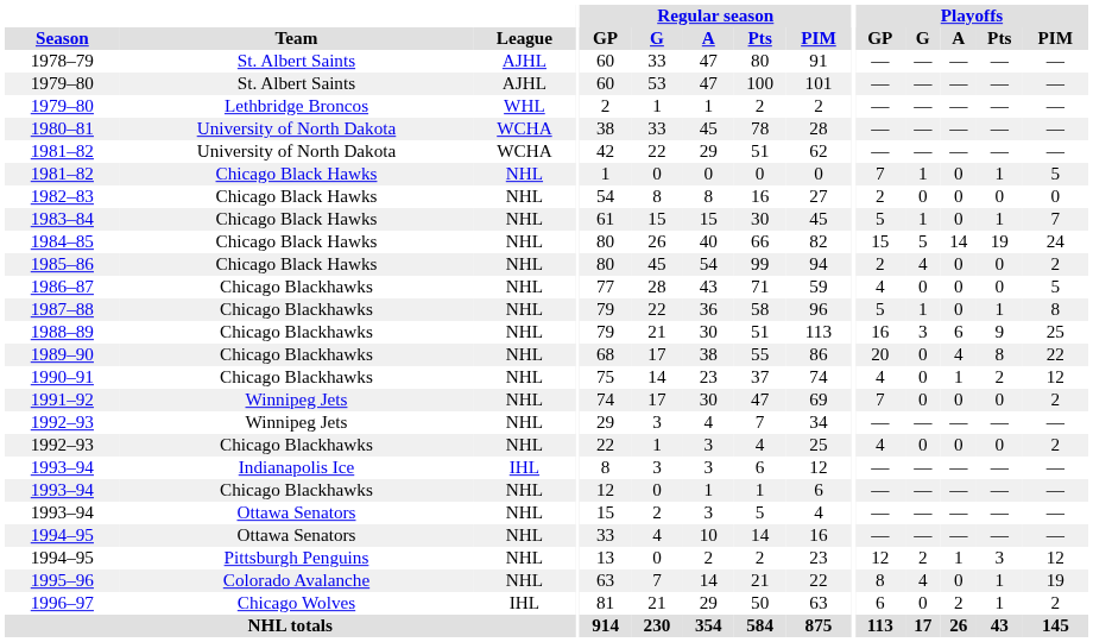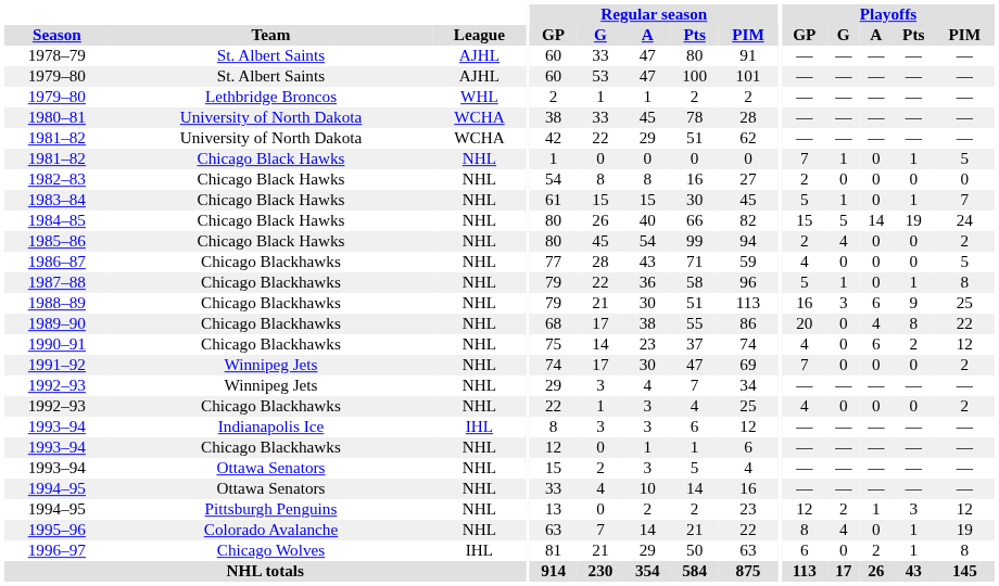1990–91 | Playoffs / A: 1 -> 6
1996–97 | Playoffs / PIM: 2 -> 8
